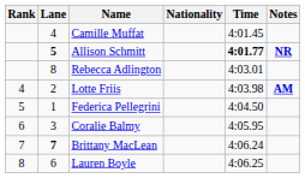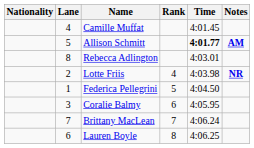columns swapped: Rank <-> Nationality
Allison Schmitt | Lane: bold -> normal
Allison Schmitt | Notes: NR -> AM
Lotte Friis | Notes: AM -> NR
Brittany MacLean | Lane: bold -> normal
